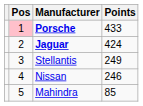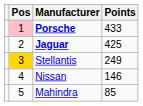Jaguar | Points: 424 -> 425
Stellantis | Pos: no background -> gold background
Nissan | Points: 246 -> 146
